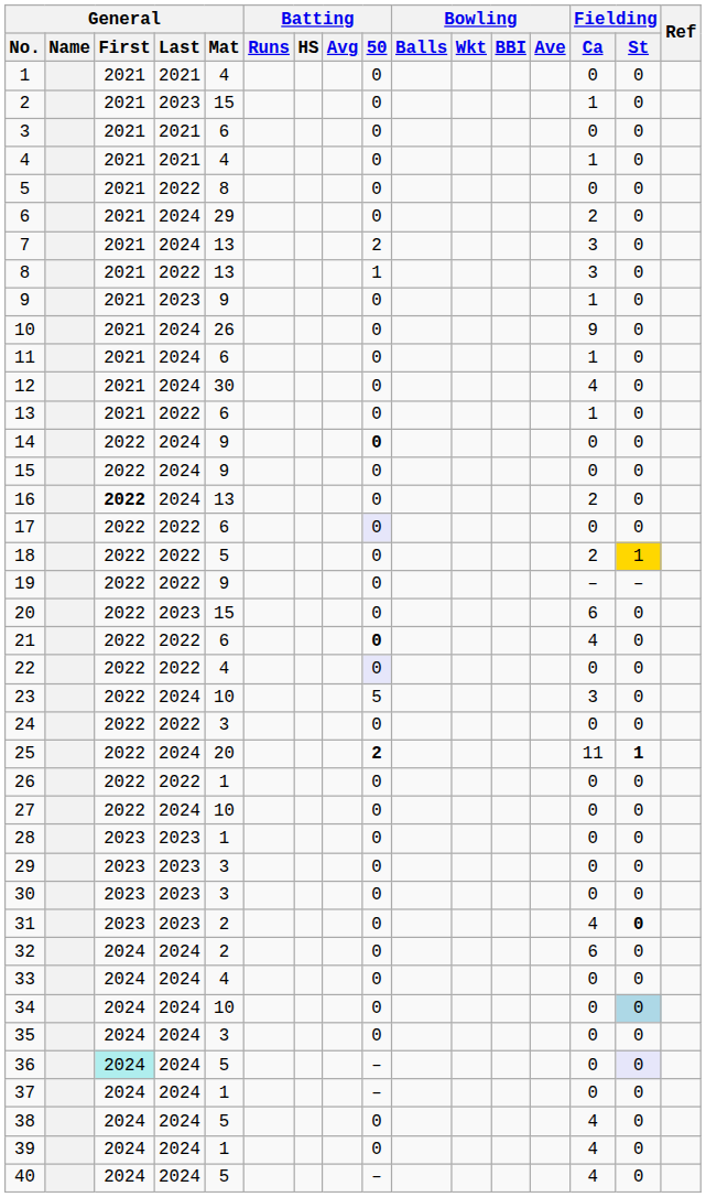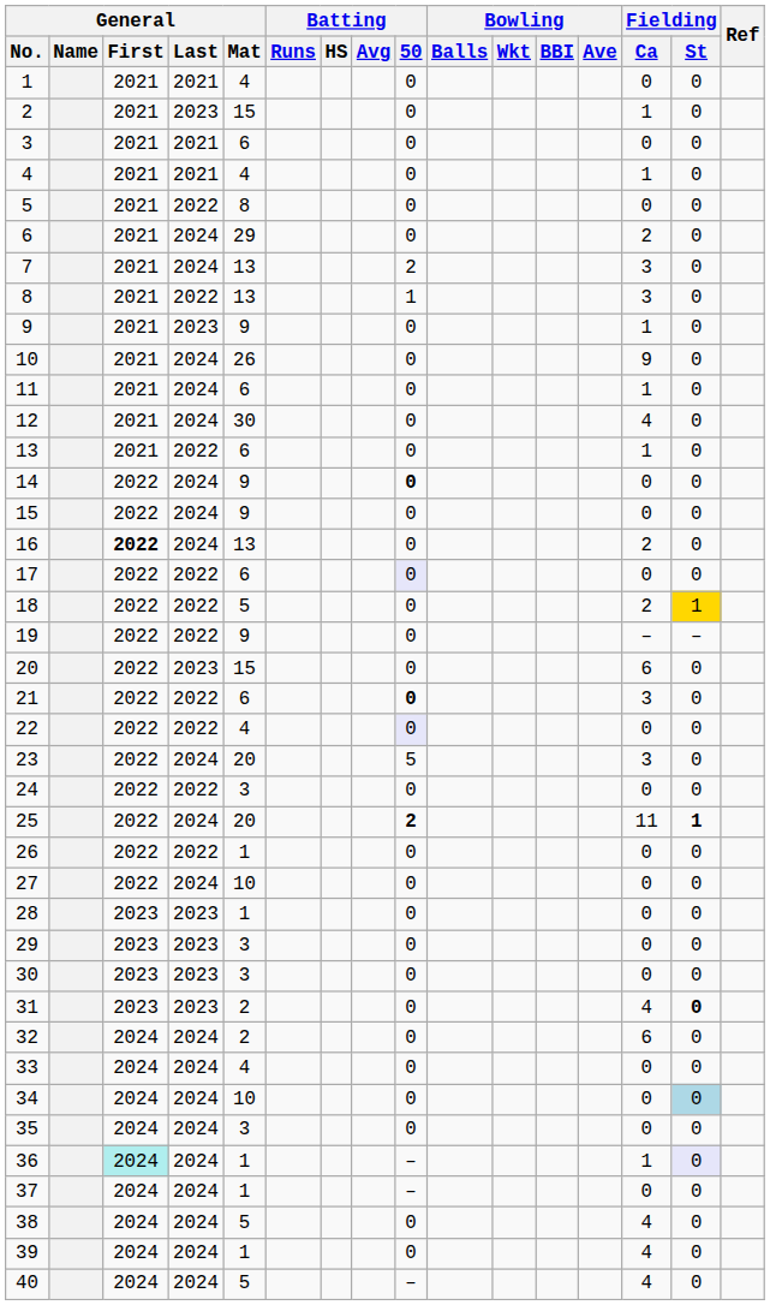21 | Fielding / Ca: 4 -> 3
23 | General / Mat: 10 -> 20
36 | General / Mat: 5 -> 1
36 | Fielding / Ca: 0 -> 1
